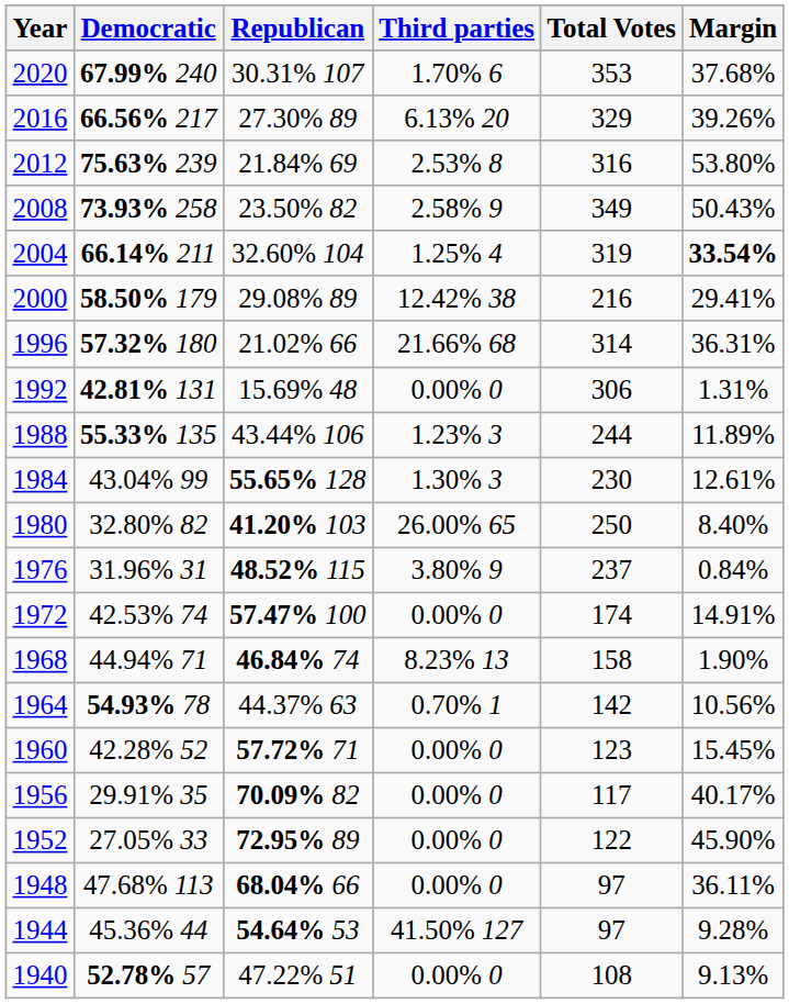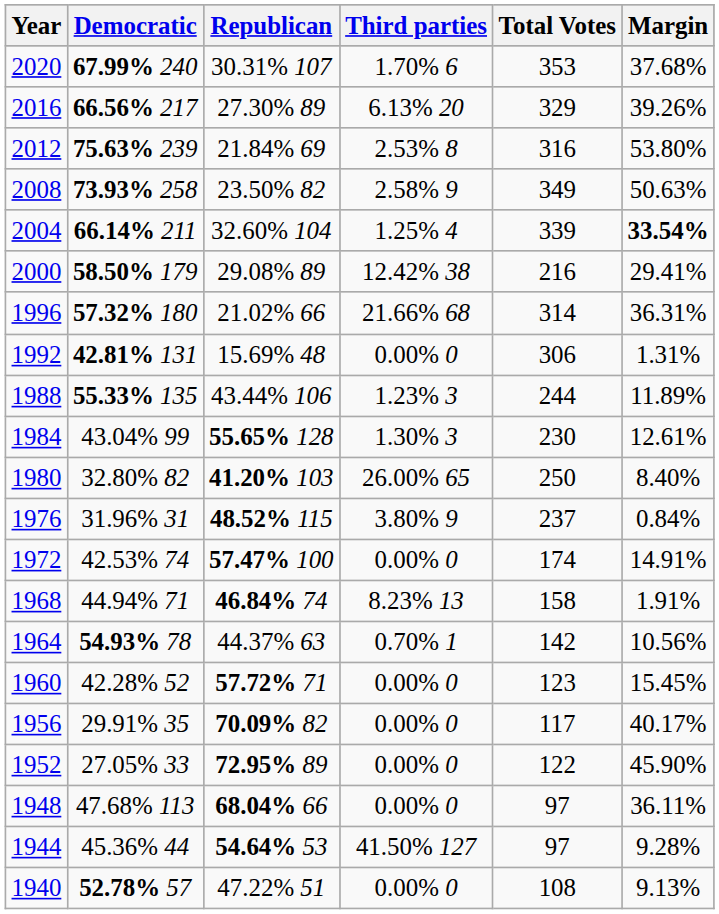2008 | Margin: 50.43% -> 50.63%
2004 | Total Votes: 319 -> 339
1968 | Margin: 1.90% -> 1.91%
